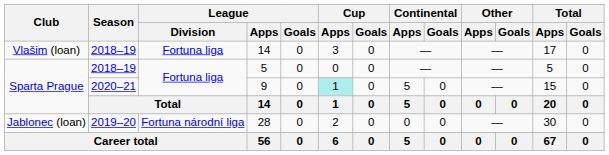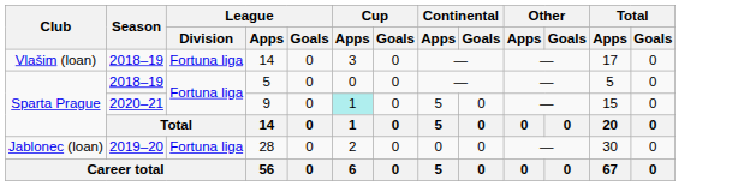28 | League / Division: Fortuna národní liga -> Fortuna liga
